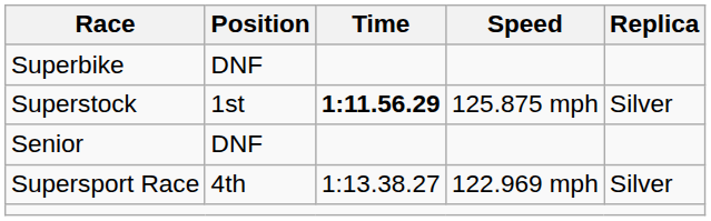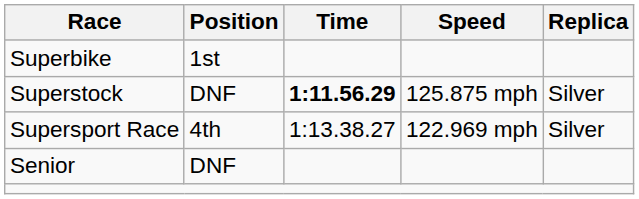Superbike | Position: DNF -> 1st
Superstock | Position: 1st -> DNF
rows swapped: Supersport Race <-> Senior
